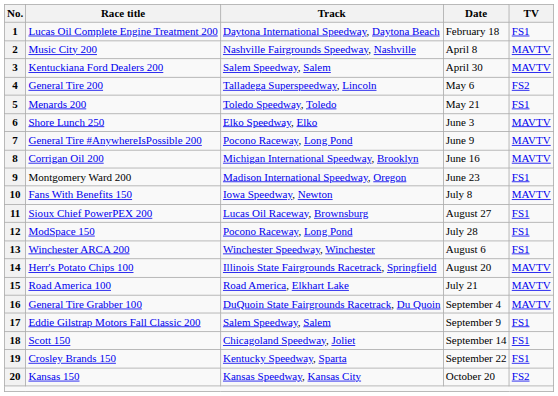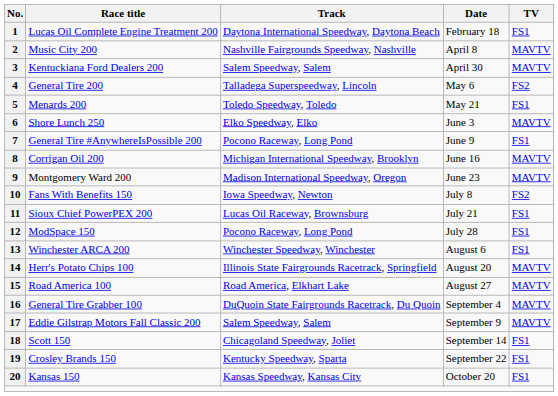7 | TV: MAVTV -> FS1
9 | TV: FS1 -> MAVTV
10 | TV: MAVTV -> FS2
11 | Date: August 27 -> July 21
15 | Date: July 21 -> August 27
17 | TV: FS1 -> MAVTV
20 | TV: FS2 -> FS1
